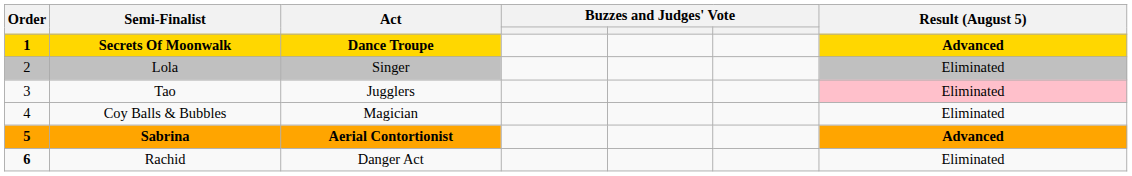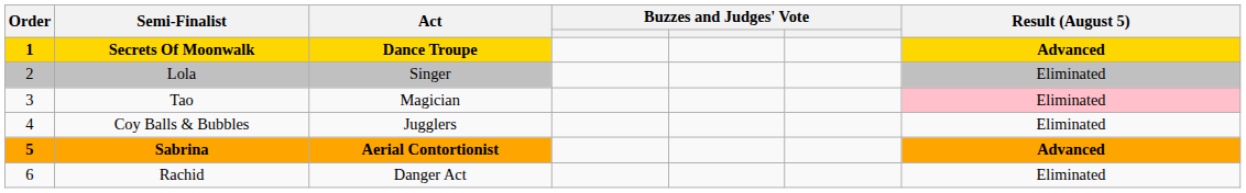Tao | Act: Jugglers -> Magician
Coy Balls & Bubbles | Act: Magician -> Jugglers
Rachid | Order: bold -> normal
